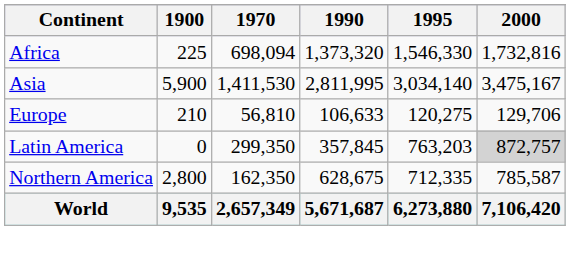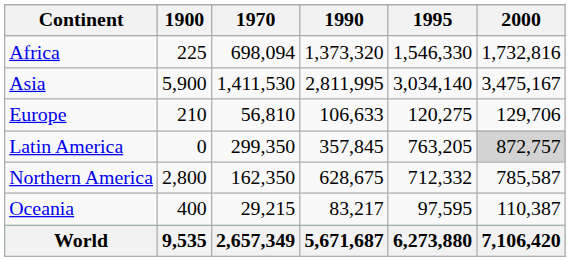Latin America | 1995: 763,203 -> 763,205
Northern America | 1995: 712,335 -> 712,332
+ row: Oceania | 400 | 29,215 | 83,217 | 97,595 | 110,387
